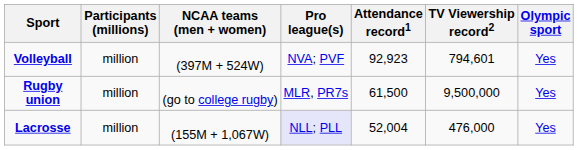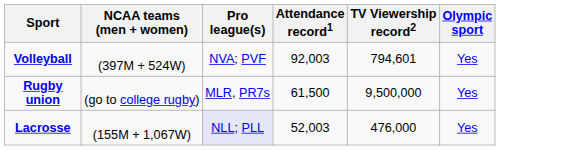- column: Participants (millions) | million | million | million
Volleyball | Attendance record1: 92,923 -> 92,003
Lacrosse | Attendance record1: 52,004 -> 52,003
